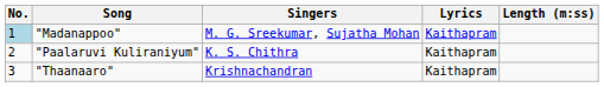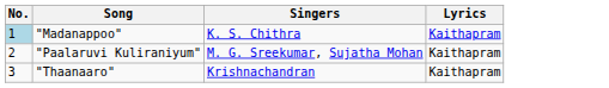- column: Length (m:ss)
"Madanappoo" | Singers: M. G. Sreekumar, Sujatha Mohan -> K. S. Chithra
"Paalaruvi Kuliraniyum" | Singers: K. S. Chithra -> M. G. Sreekumar, Sujatha Mohan
